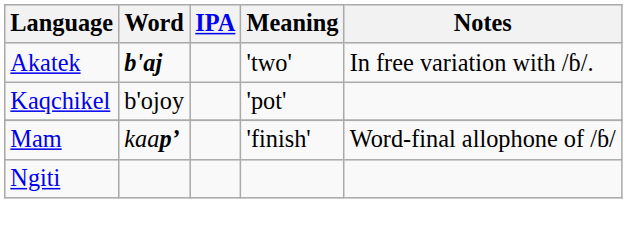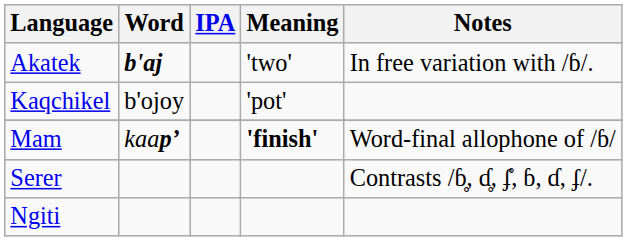Mam | Meaning: normal -> bold
+ row: Serer | Contrasts /ɓ̥, ɗ̥, ʄ̊, ɓ, ɗ, ʄ/.
